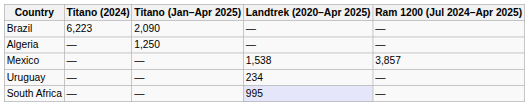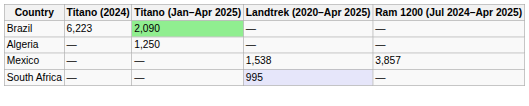Brazil | Titano (Jan–Apr 2025): no background -> lightgreen background
- row: Uruguay | — | — | 234 | —
